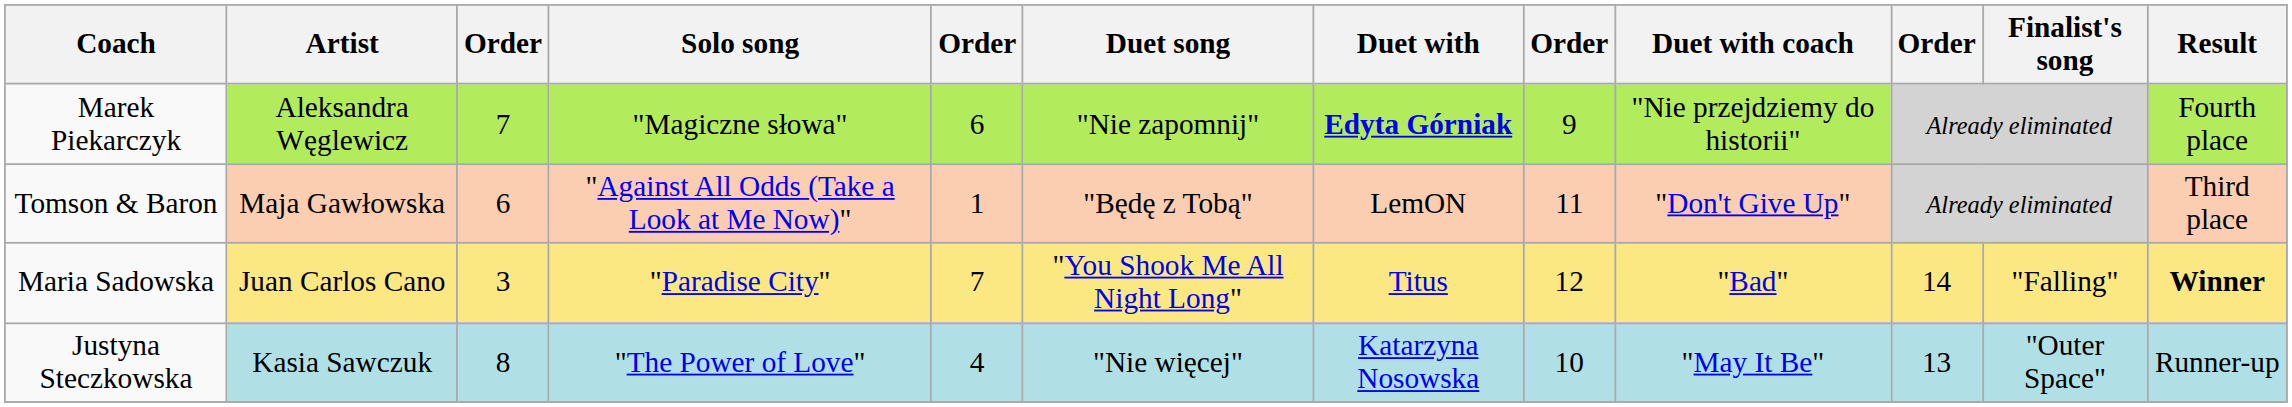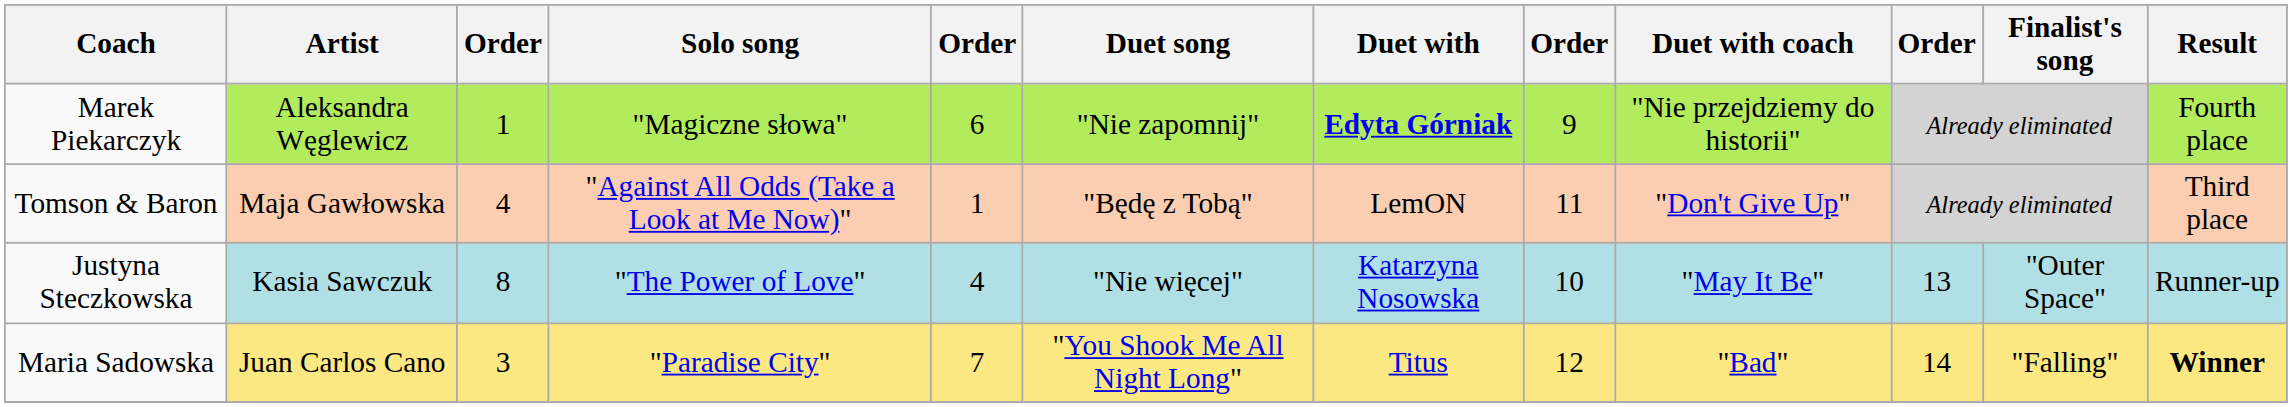Marek Piekarczyk | column 3: 7 -> 1
Tomson & Baron | column 3: 6 -> 4
rows swapped: Maria Sadowska <-> Justyna Steczkowska
